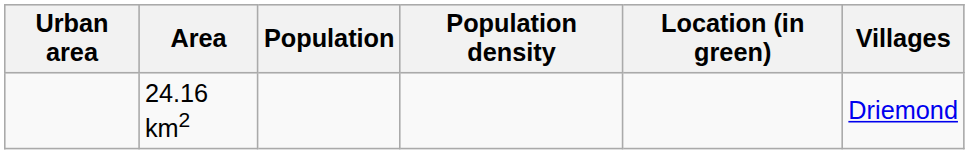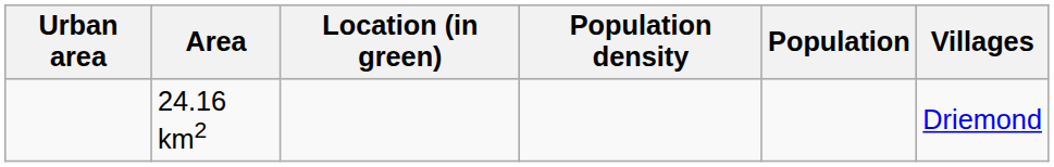columns swapped: Population <-> Location (in green)
